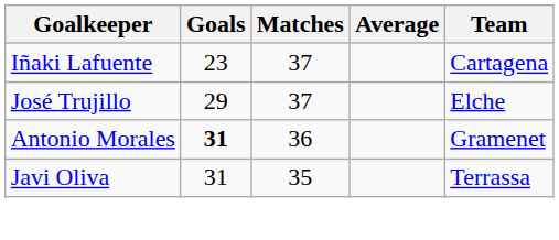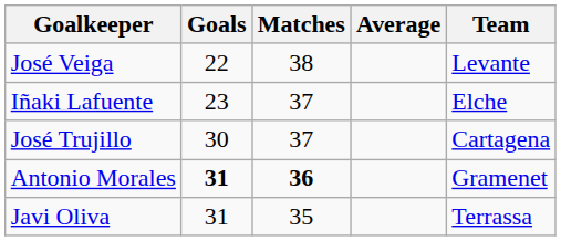+ row: José Veiga | 22 | 38 | Levante
Iñaki Lafuente | Team: Cartagena -> Elche
José Trujillo | Goals: 29 -> 30
José Trujillo | Team: Elche -> Cartagena
Antonio Morales | Matches: normal -> bold
